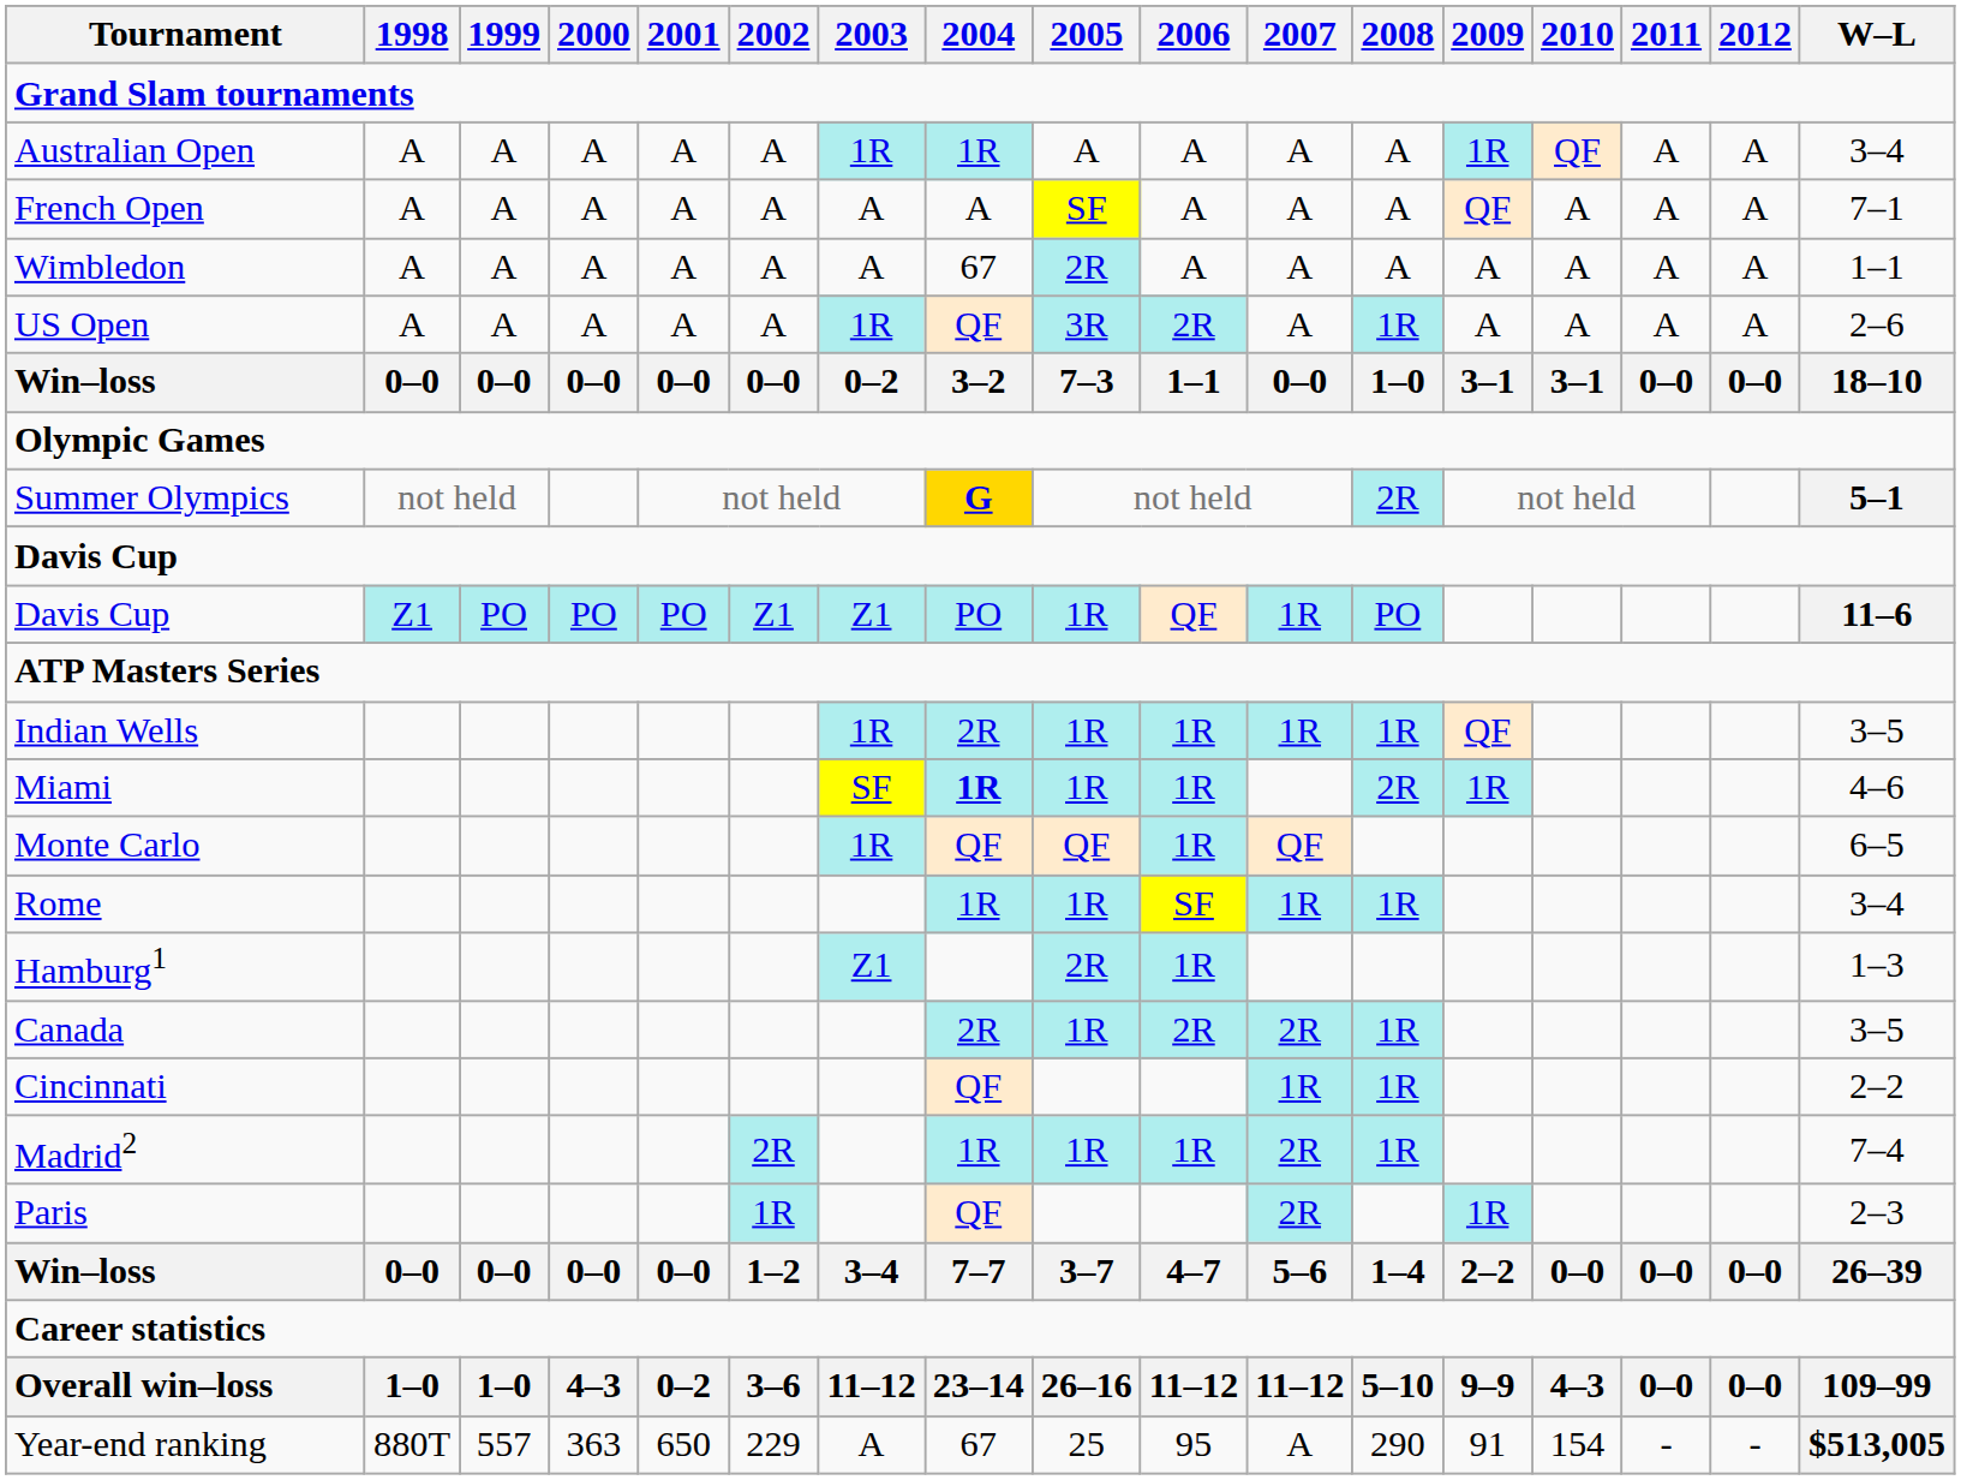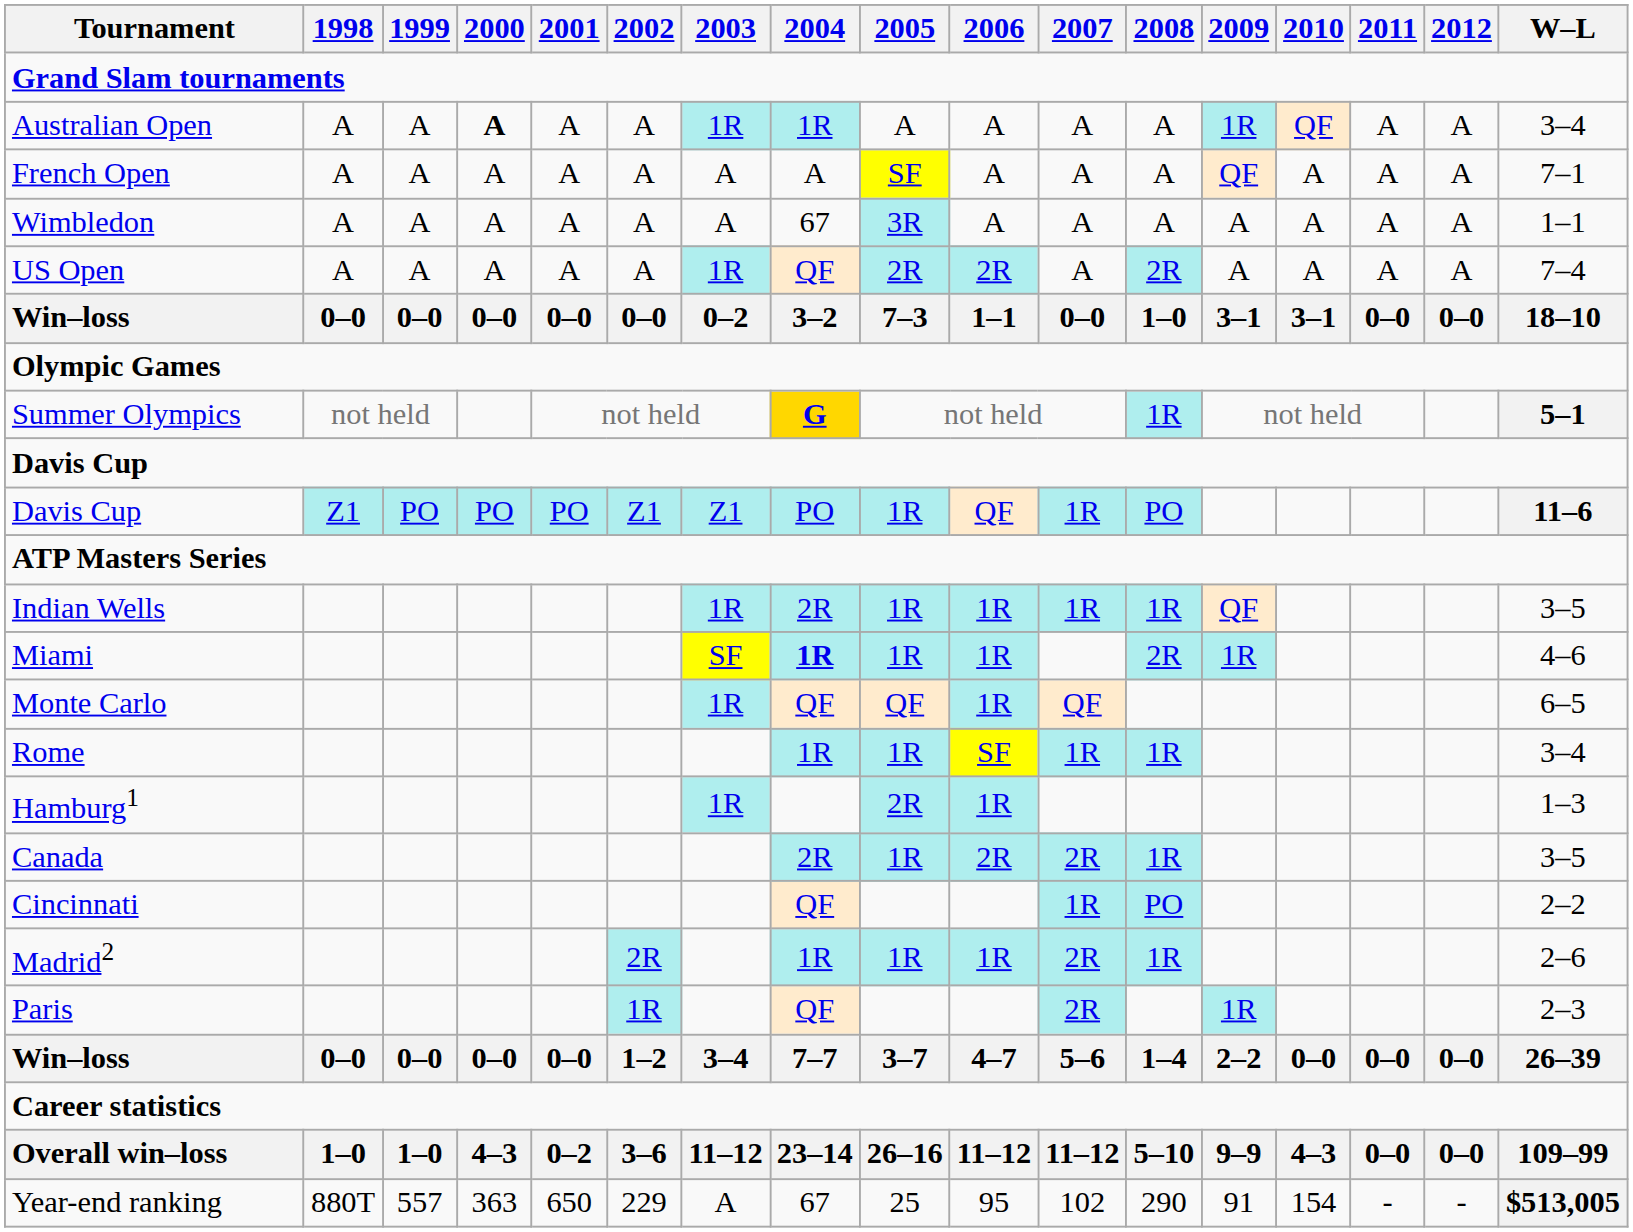Australian Open | 2000: normal -> bold
Wimbledon | 2005: 2R -> 3R
US Open | 2005: 3R -> 2R
US Open | 2008: 1R -> 2R
US Open | W–L: 2–6 -> 7–4
Summer Olympics | 2008: 2R -> 1R
Hamburg1 | 2003: Z1 -> 1R
Cincinnati | 2008: 1R -> PO
Madrid2 | W–L: 7–4 -> 2–6
Year-end ranking | 2007: A -> 102
